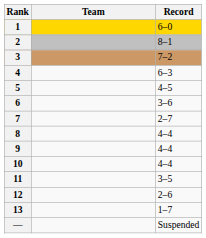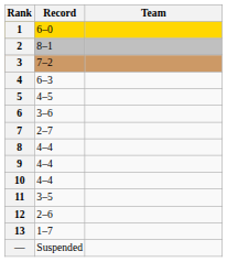columns swapped: Team <-> Record
